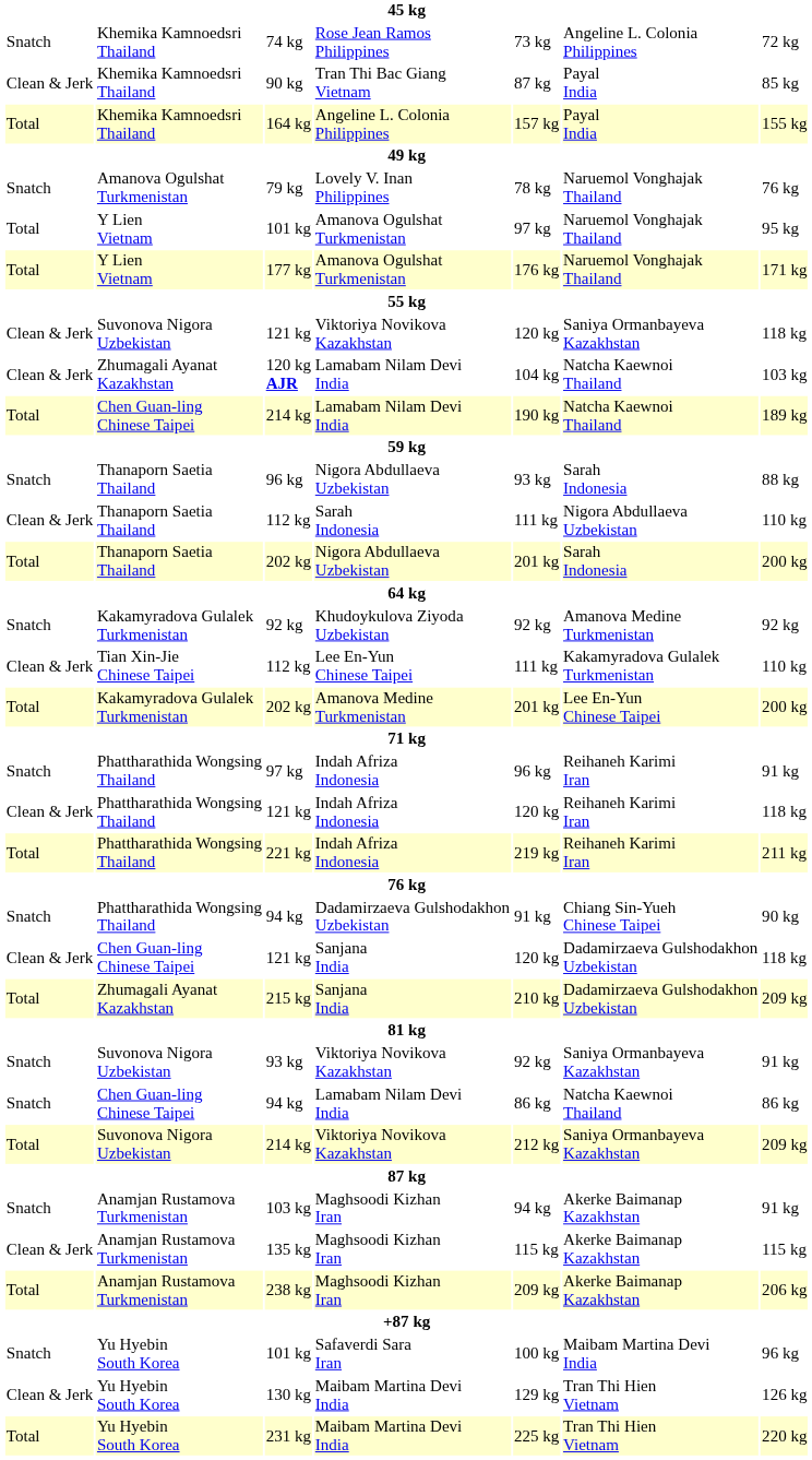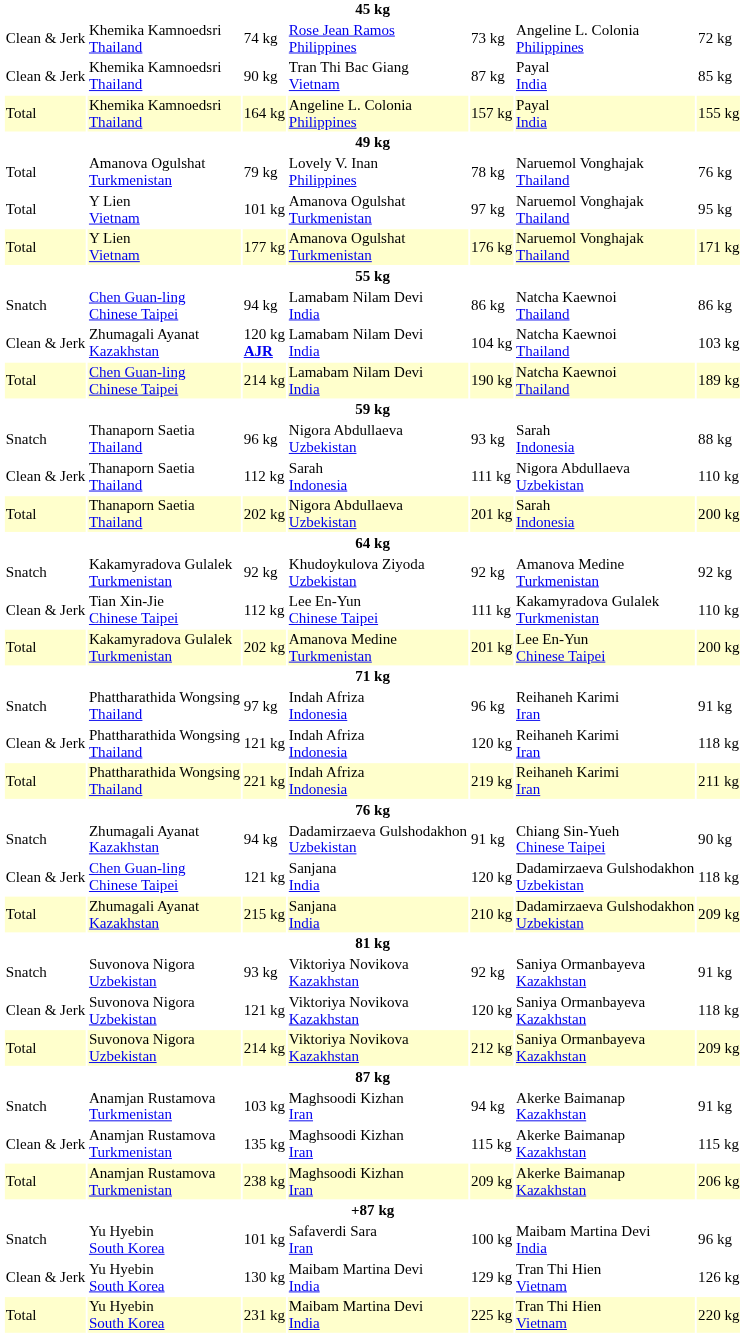74 kg | column 1: Snatch -> Clean & Jerk
79 kg | column 1: Snatch -> Total
rows swapped: 94 kg / Lamabam Nilam Devi India <-> 121 kg / Viktoriya Novikova Kazakhstan
94 kg / Dadamirzaeva Gulshodakhon Uzbekistan | column 2: Phattharathida Wongsing Thailand -> Zhumagali Ayanat Kazakhstan
